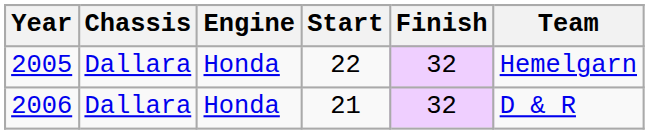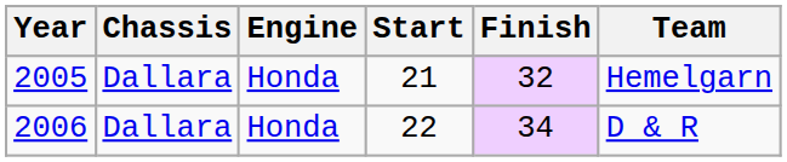2005 | Start: 22 -> 21
2006 | Start: 21 -> 22
2006 | Finish: 32 -> 34
